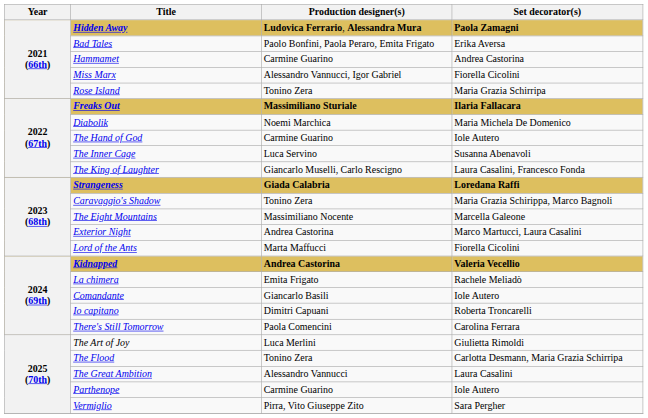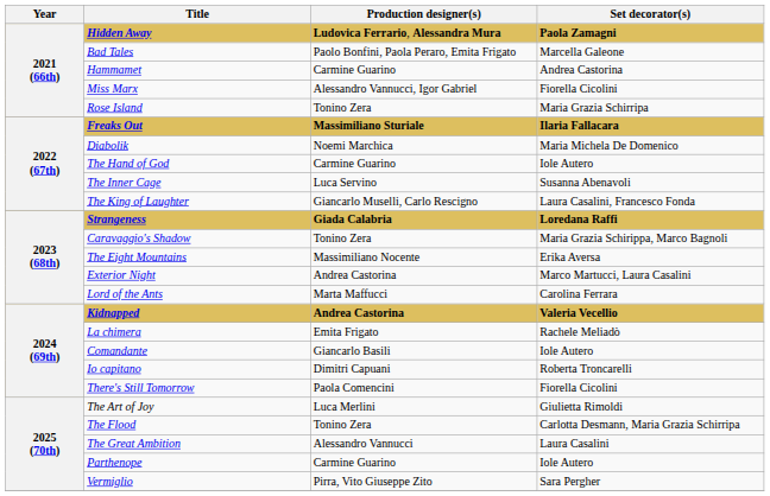Bad Tales | Set decorator(s): Erika Aversa -> Marcella Galeone
The Eight Mountains | Set decorator(s): Marcella Galeone -> Erika Aversa
Lord of the Ants | Set decorator(s): Fiorella Cicolini -> Carolina Ferrara
There's Still Tomorrow | Set decorator(s): Carolina Ferrara -> Fiorella Cicolini
